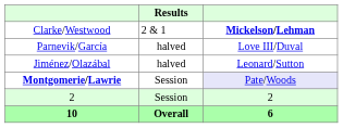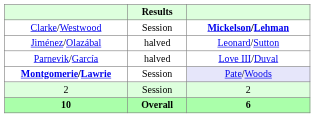Clarke/Westwood | Results: 2 & 1 -> Session
rows swapped: Parnevik/García <-> Jiménez/Olazábal
